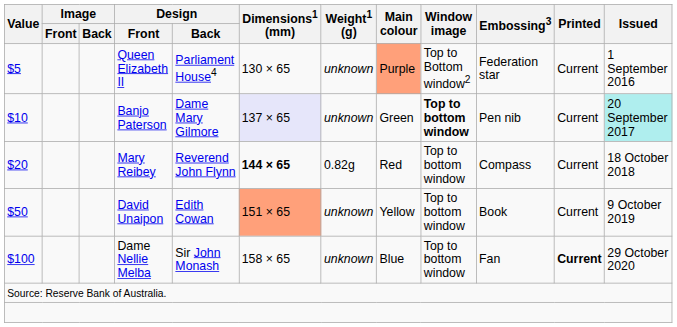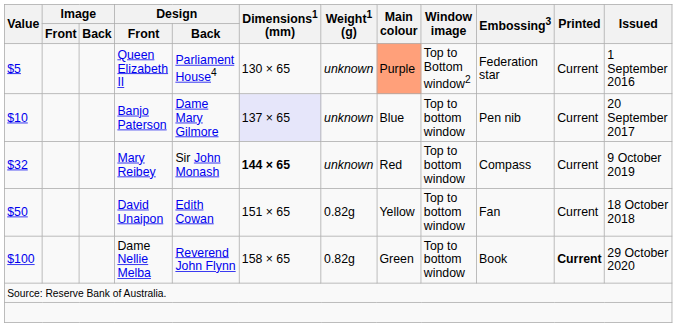Banjo Paterson | Main colour: Green -> Blue
Banjo Paterson | Window image: bold -> normal
Banjo Paterson | Issued: paleturquoise background -> no background
Mary Reibey | Value: $20 -> $32
Mary Reibey | Design / Back: Reverend John Flynn -> Sir John Monash
Mary Reibey | Weight1 (g): 0.82g -> unknown
Mary Reibey | Issued: 18 October 2018 -> 9 October 2019
David Unaipon | Dimensions1 (mm): lightsalmon background -> no background
David Unaipon | Weight1 (g): unknown -> 0.82g
David Unaipon | Embossing3: Book -> Fan
David Unaipon | Issued: 9 October 2019 -> 18 October 2018
Dame Nellie Melba | Design / Back: Sir John Monash -> Reverend John Flynn
Dame Nellie Melba | Weight1 (g): unknown -> 0.82g
Dame Nellie Melba | Main colour: Blue -> Green
Dame Nellie Melba | Embossing3: Fan -> Book
